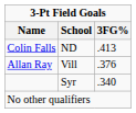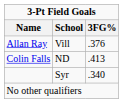rows swapped: Colin Falls <-> Allan Ray
